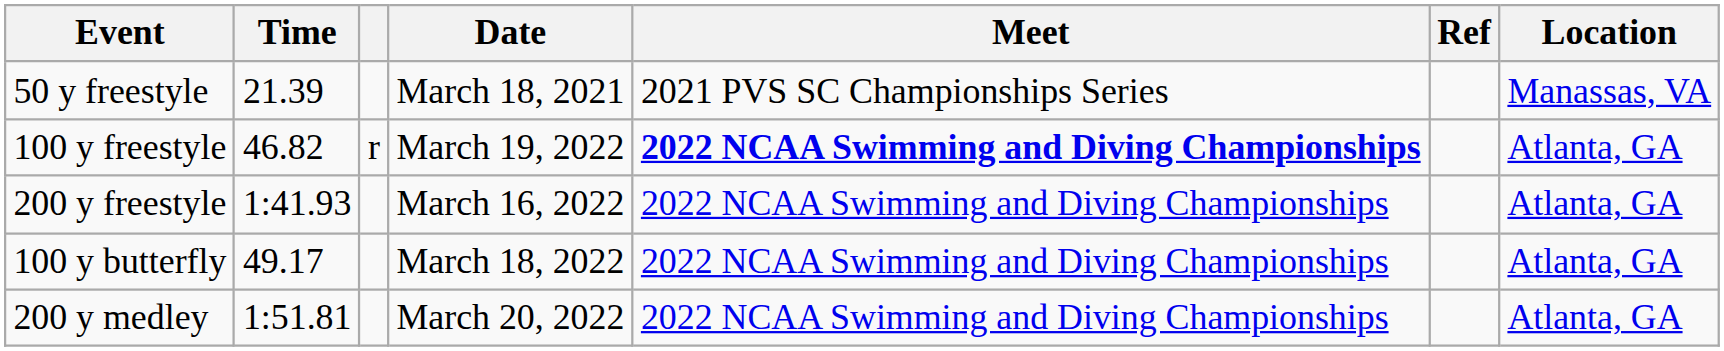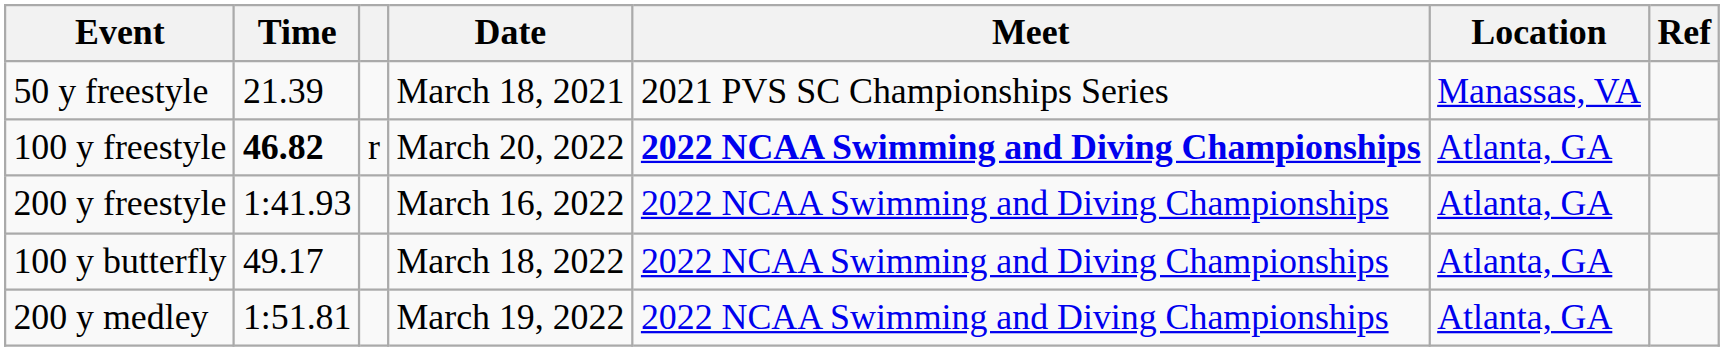columns swapped: Location <-> Ref
100 y freestyle | Time: normal -> bold
100 y freestyle | Date: March 19, 2022 -> March 20, 2022
200 y medley | Date: March 20, 2022 -> March 19, 2022
